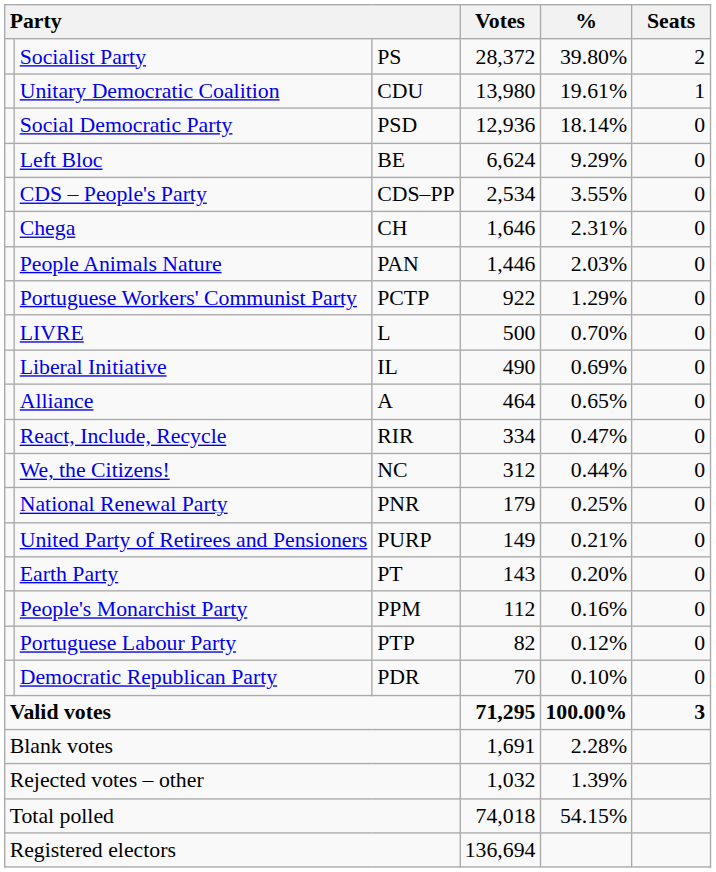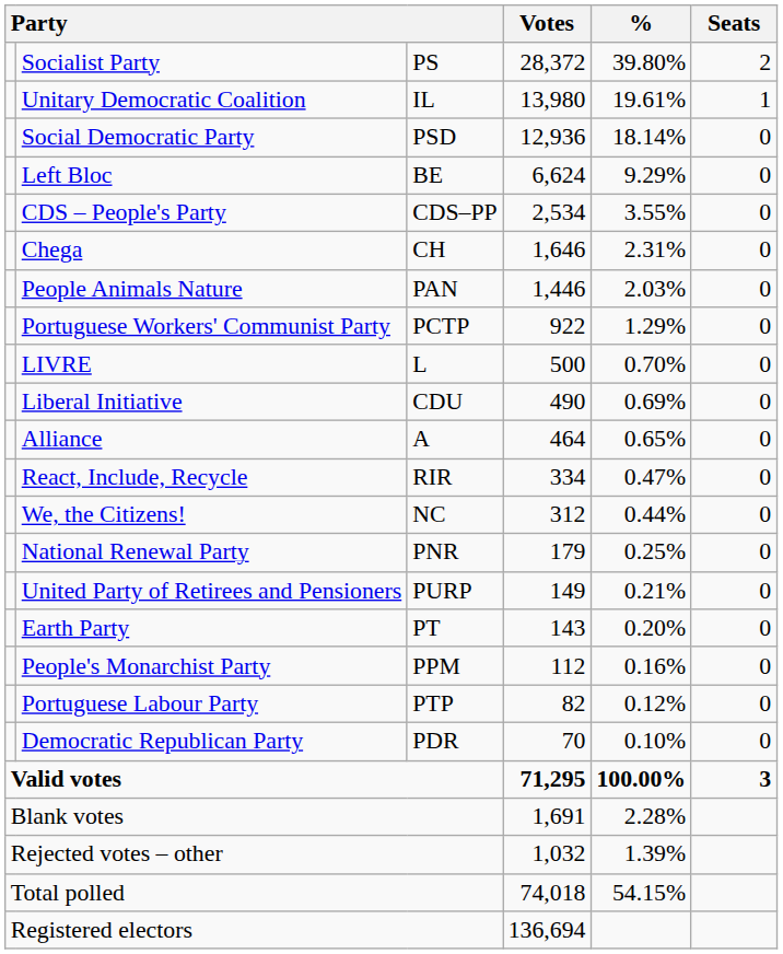Unitary Democratic Coalition | column 3: CDU -> IL
Liberal Initiative | column 3: IL -> CDU
